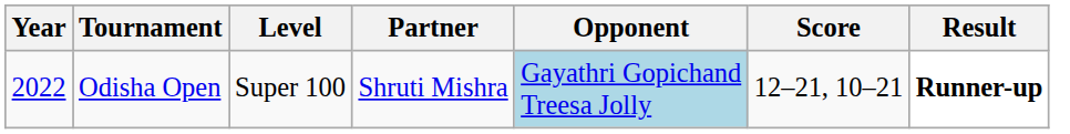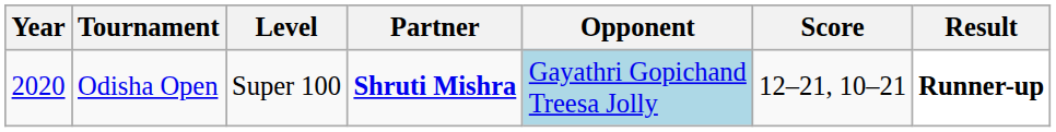Odisha Open | Year: 2022 -> 2020
Odisha Open | Partner: normal -> bold
